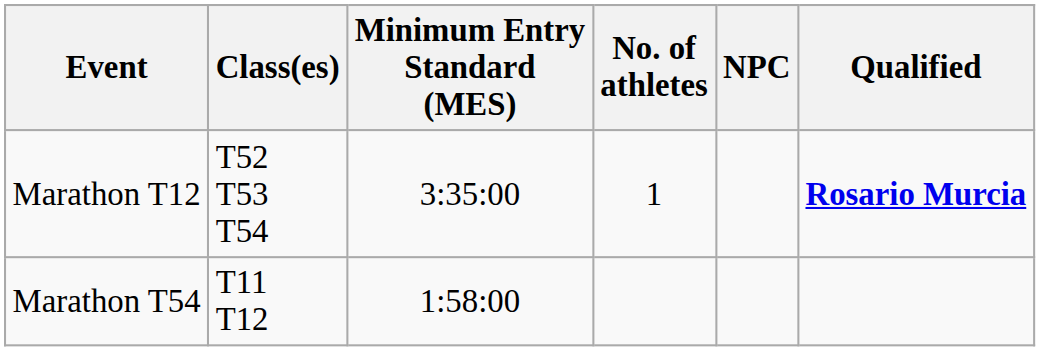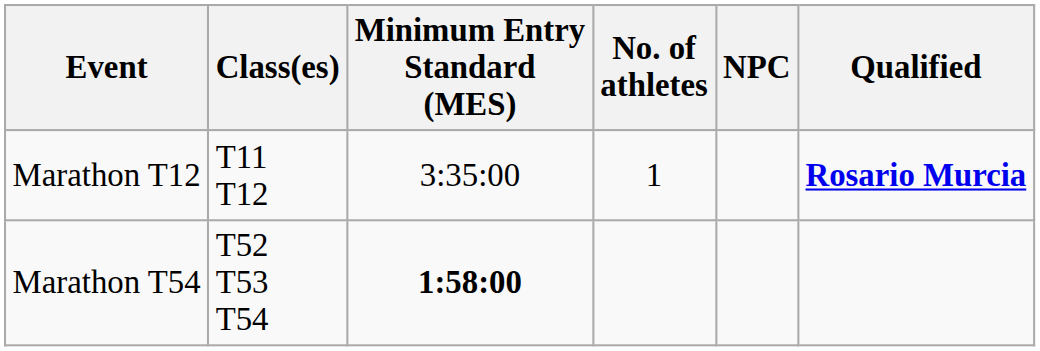Marathon T12 | Class(es): T52 T53 T54 -> T11 T12
Marathon T54 | Class(es): T11 T12 -> T52 T53 T54
Marathon T54 | Minimum Entry Standard (MES): normal -> bold
